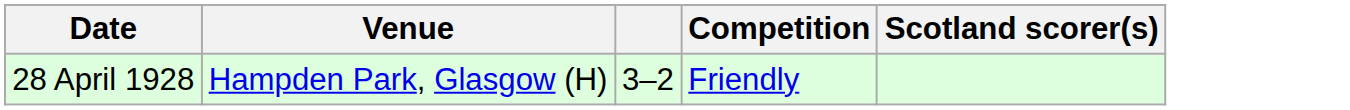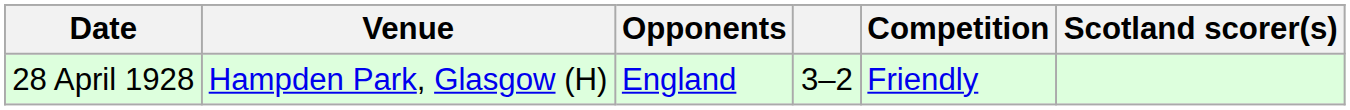+ column: Opponents | England
